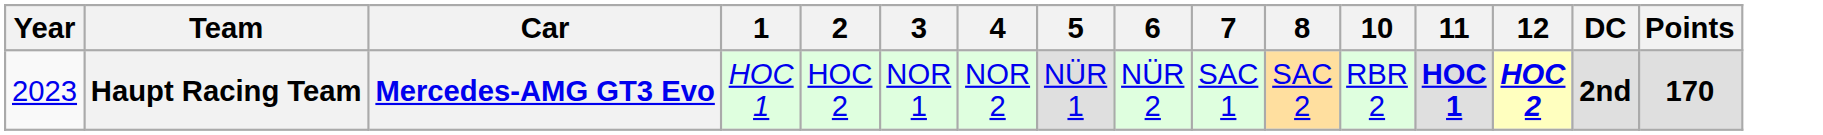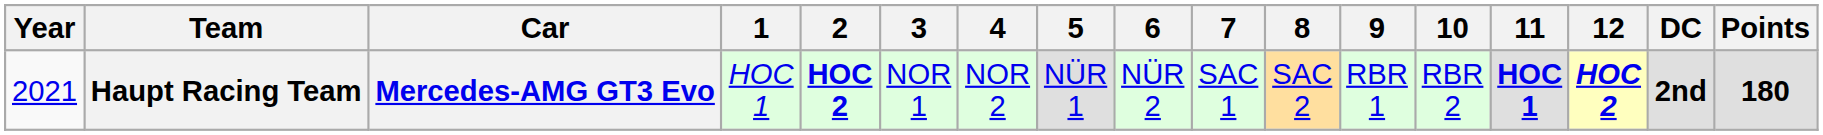+ column: 9 | RBR 1
Haupt Racing Team | Year: 2023 -> 2021
Haupt Racing Team | 2: normal -> bold
Haupt Racing Team | Points: 170 -> 180
